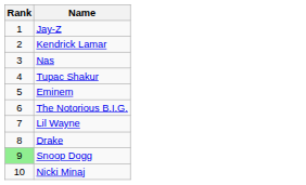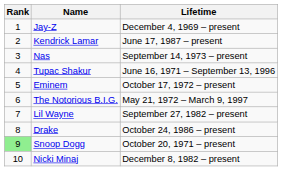+ column: Lifetime | December 4, 1969 – present | June 17, 1987 – present | September 14, 1973 – present | June 16, 1971 – September 13, 1996 | October 17, 1972 – present | May 21, 1972 – March 9, 1997 | September 27, 1982 – present | October 24, 1986 – present | October 20, 1971 – present | December 8, 1982 – present
